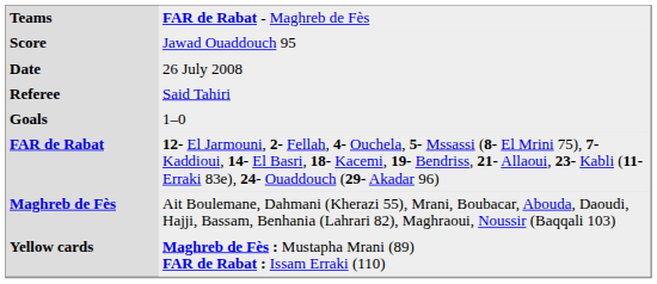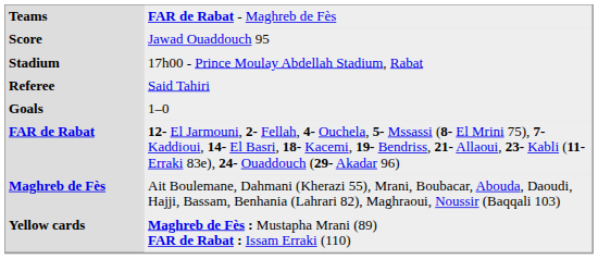- row: Date | 26 July 2008
+ row: Stadium | 17h00 - Prince Moulay Abdellah Stadium, Rabat
